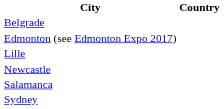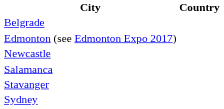- row: Lille
+ row: Stavanger
